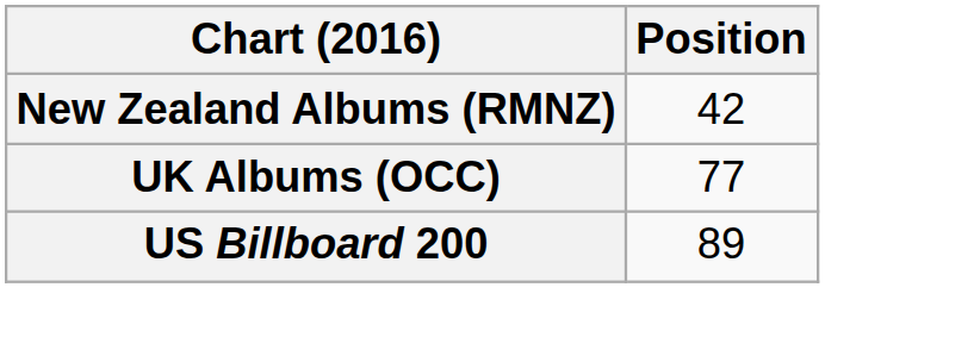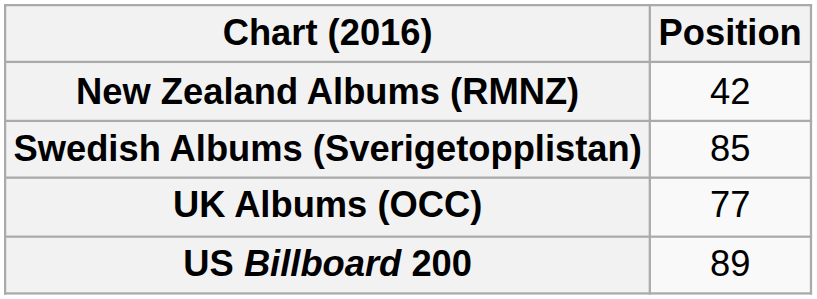+ row: Swedish Albums (Sverigetopplistan) | 85
